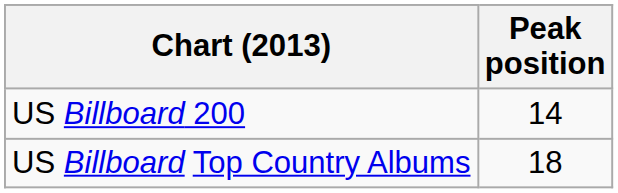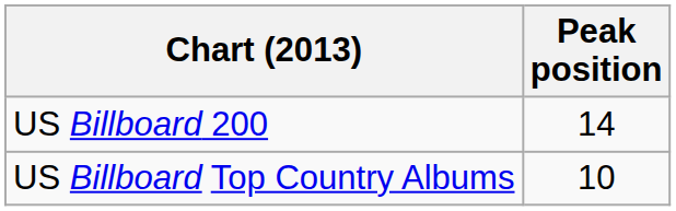US Billboard Top Country Albums | Peak position: 18 -> 10
